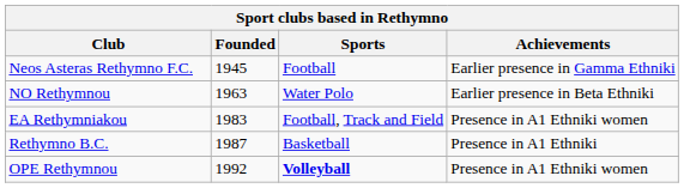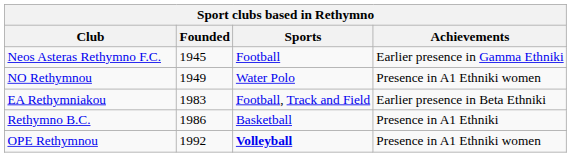NO Rethymnou | Founded: 1963 -> 1949
NO Rethymnou | Achievements: Earlier presence in Beta Ethniki -> Presence in A1 Ethniki women
EA Rethymniakou | Achievements: Presence in A1 Ethniki women -> Earlier presence in Beta Ethniki
Rethymno B.C. | Founded: 1987 -> 1986
